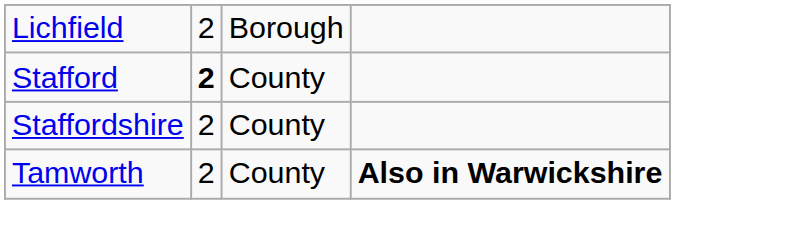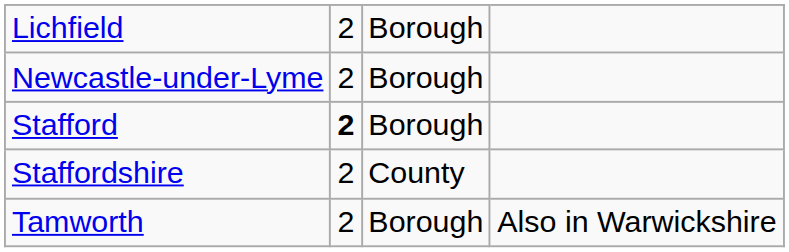+ row: Newcastle-under-Lyme | 2 | Borough
Stafford | column 3: County -> Borough
Tamworth | column 3: County -> Borough
Tamworth | column 4: bold -> normal
